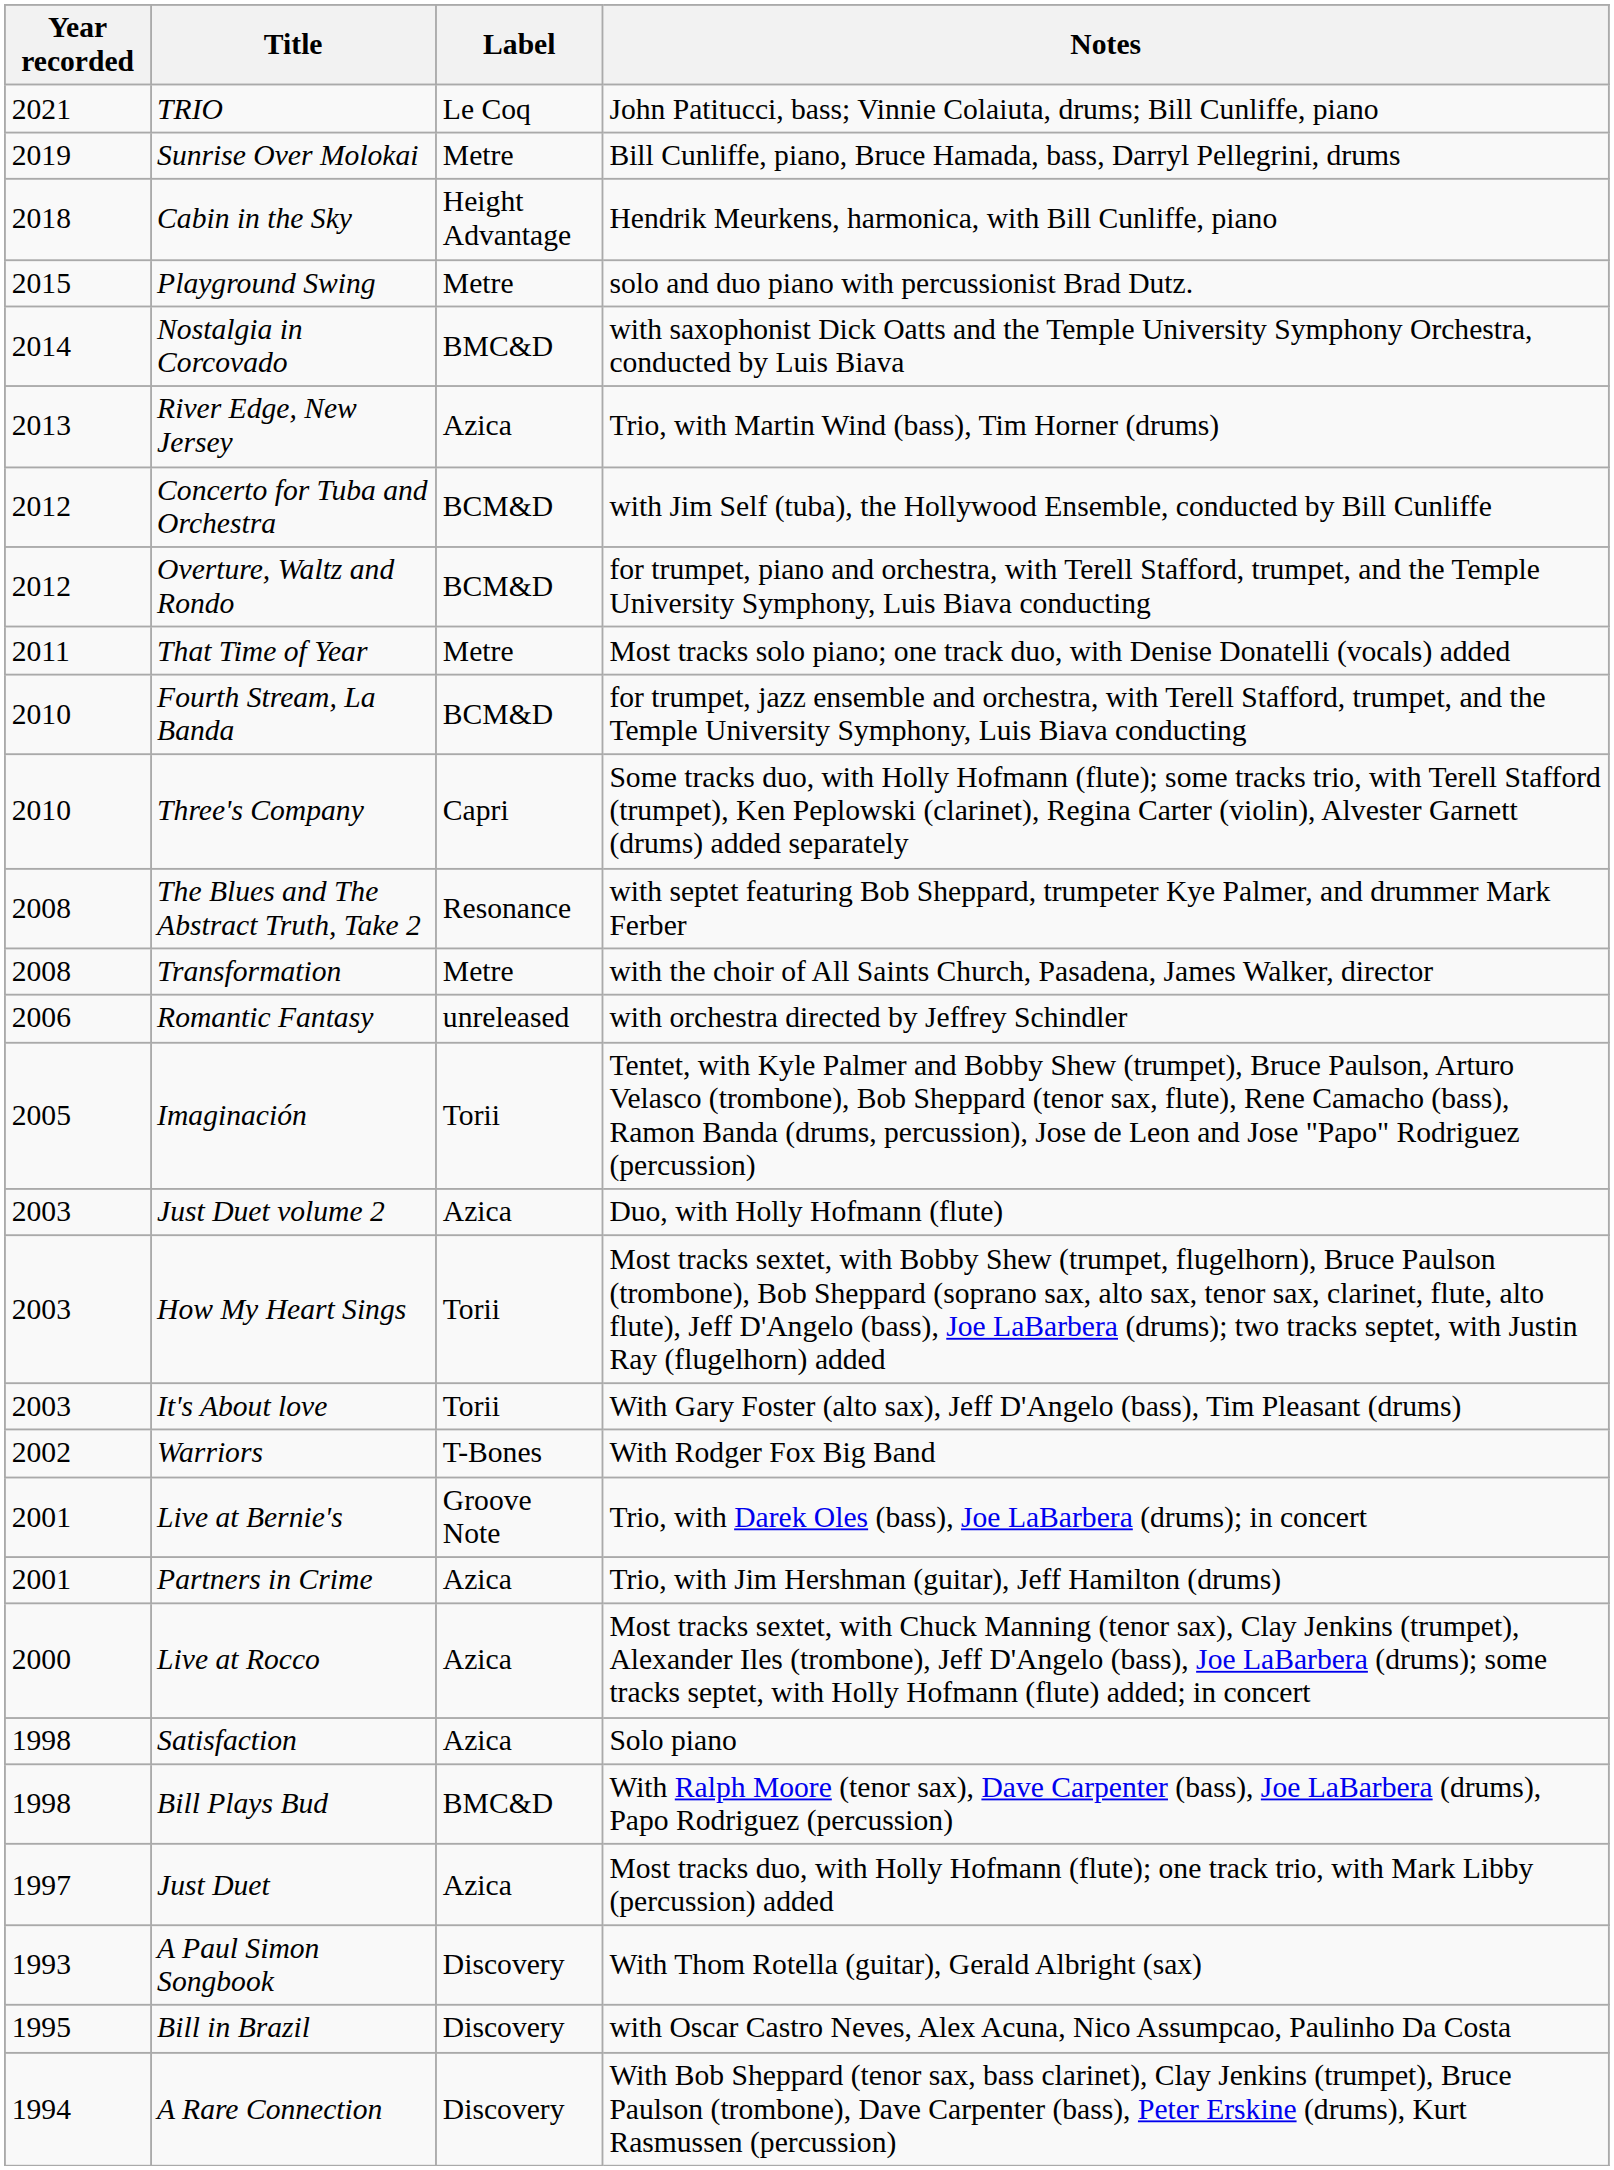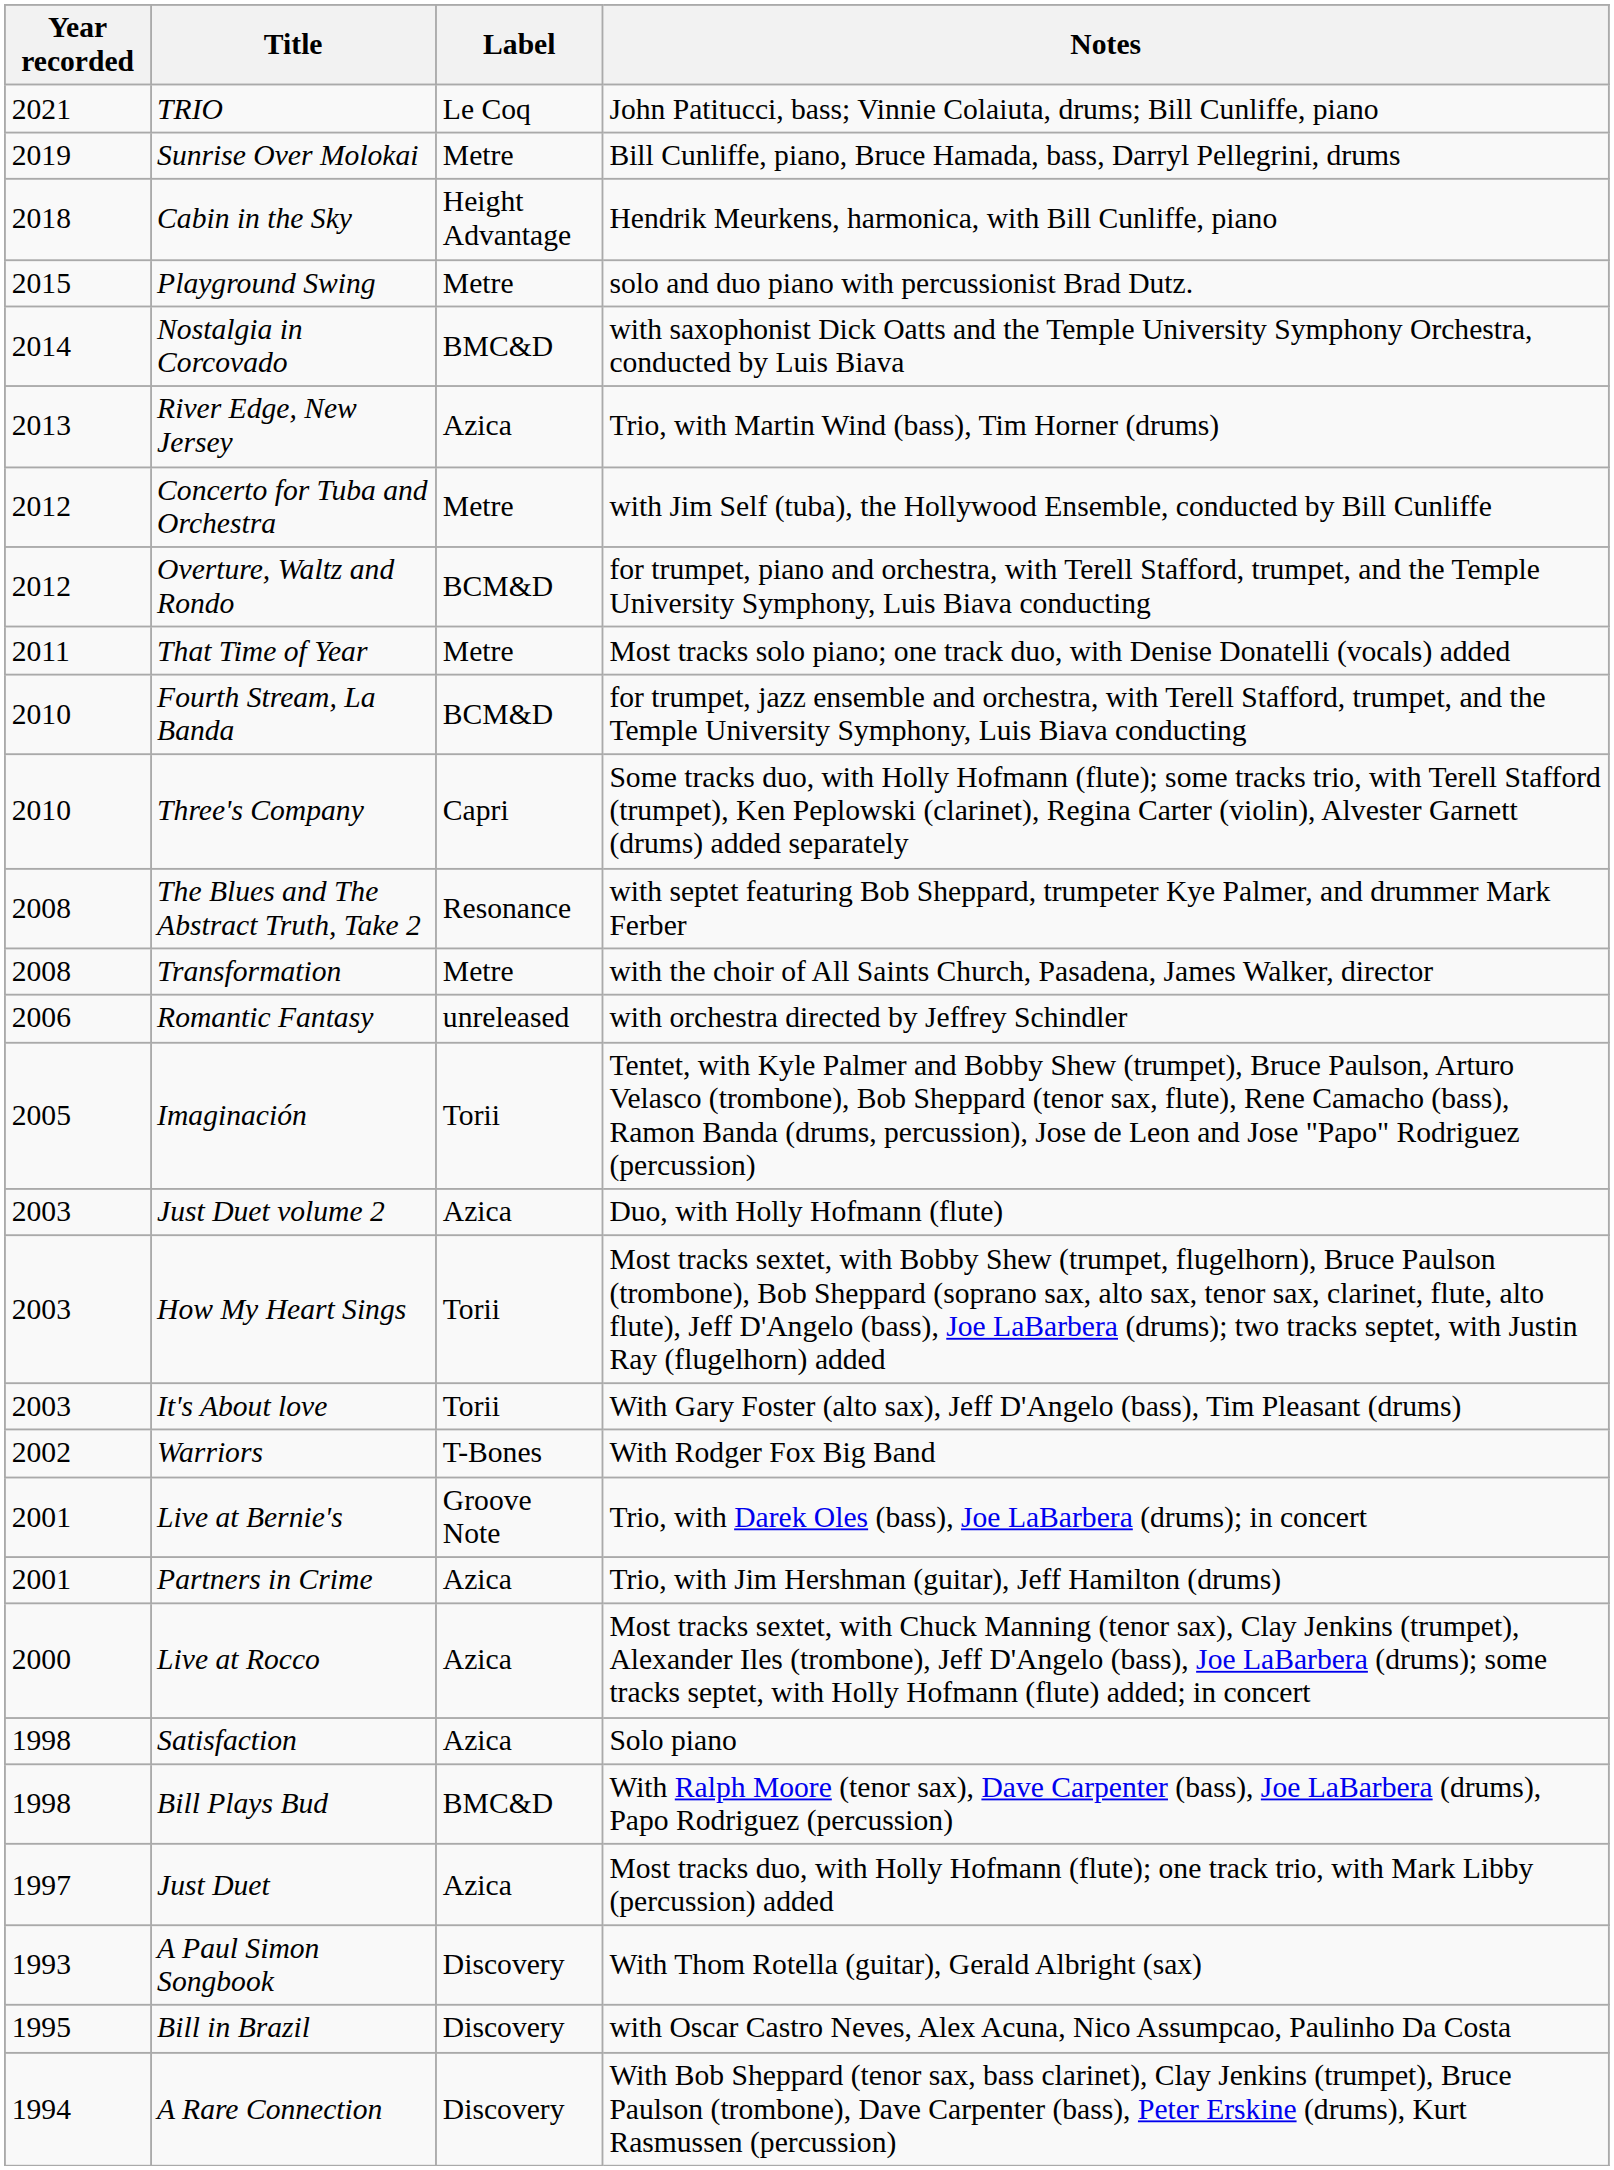Concerto for Tuba and Orchestra | Label: BCM&D -> Metre
